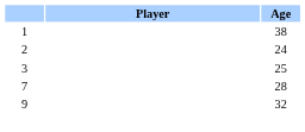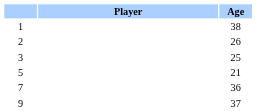2 | Age: 24 -> 26
+ row: 5 | 21
7 | Age: 28 -> 36
9 | Age: 32 -> 37
